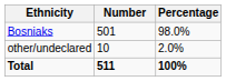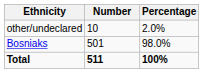rows swapped: Bosniaks <-> other/undeclared
